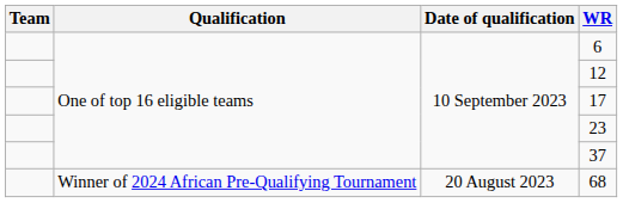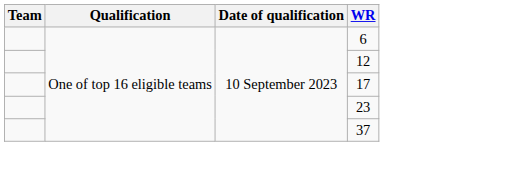- row: Winner of 2024 African Pre-Qualifying Tournament | 20 August 2023 | 68
